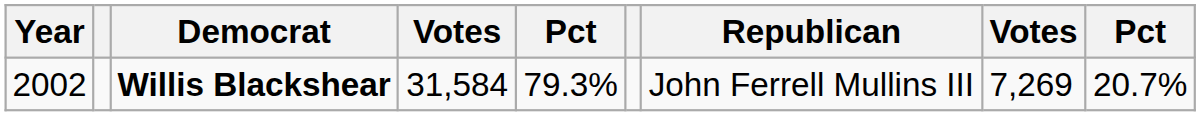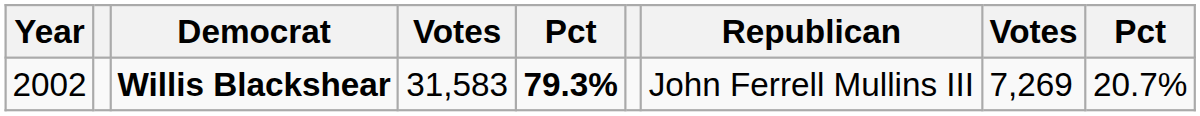Willis Blackshear | column 4: 31,584 -> 31,583
Willis Blackshear | column 5: normal -> bold
